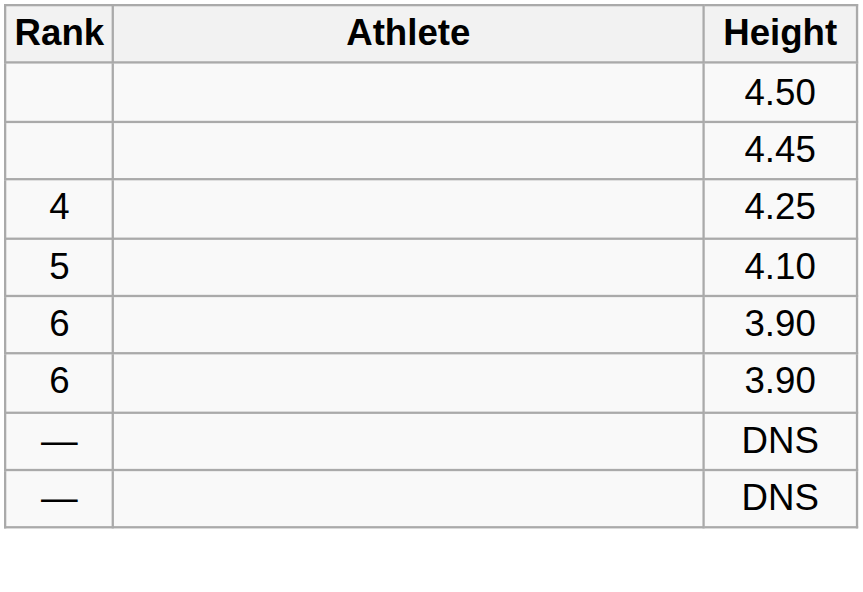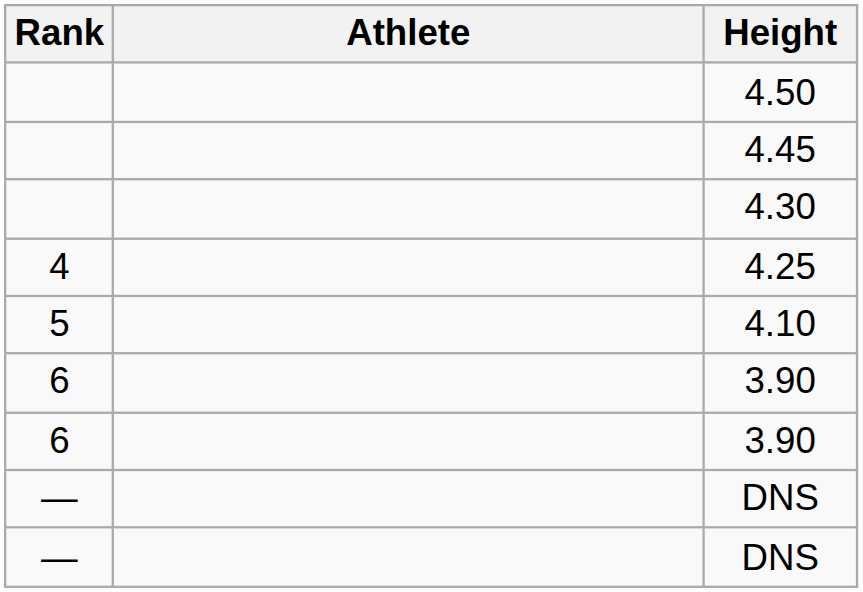+ row: 4.30
